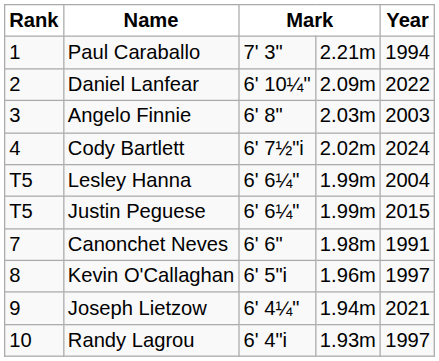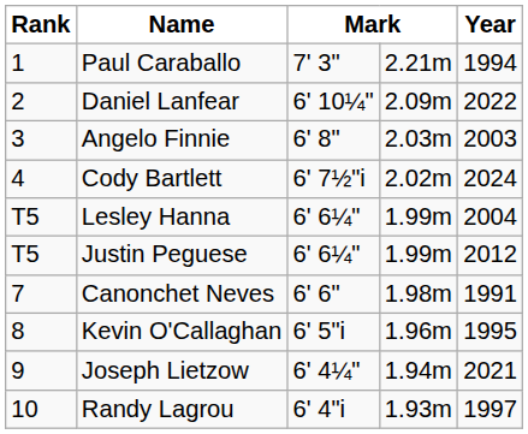Justin Peguese | Year: 2015 -> 2012
Kevin O'Callaghan | Year: 1997 -> 1995
